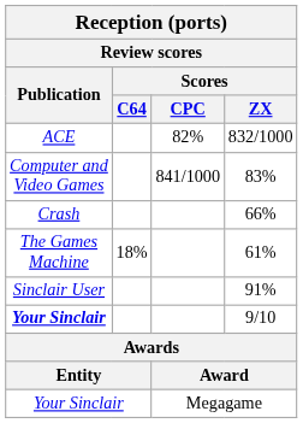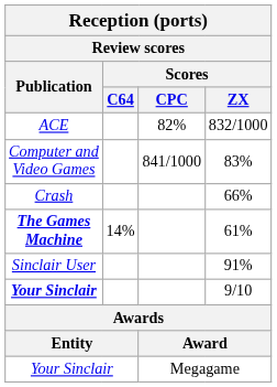61% | Publication: normal -> bold
61% | Scores / C64: 18% -> 14%
